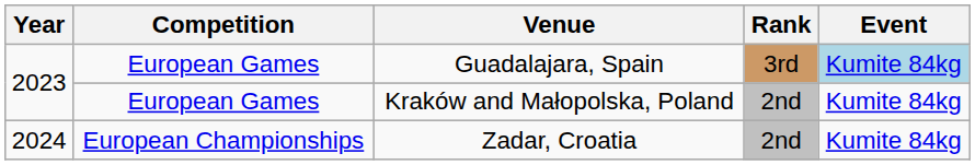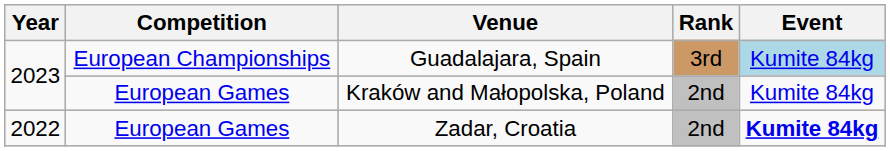Guadalajara, Spain | Competition: European Games -> European Championships
Zadar, Croatia | Year: 2024 -> 2022
Zadar, Croatia | Competition: European Championships -> European Games
Zadar, Croatia | Event: normal -> bold
